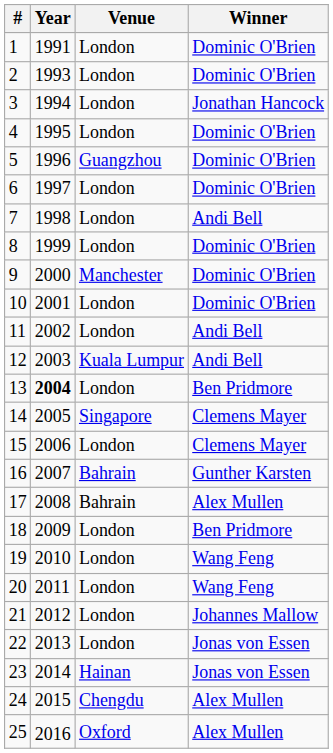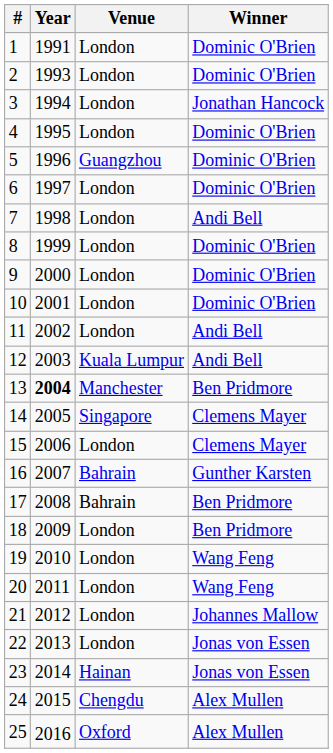9 | Venue: Manchester -> London
13 | Venue: London -> Manchester
17 | Winner: Alex Mullen -> Ben Pridmore
